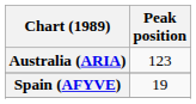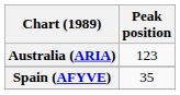Spain (AFYVE) | Peak position: 19 -> 35
